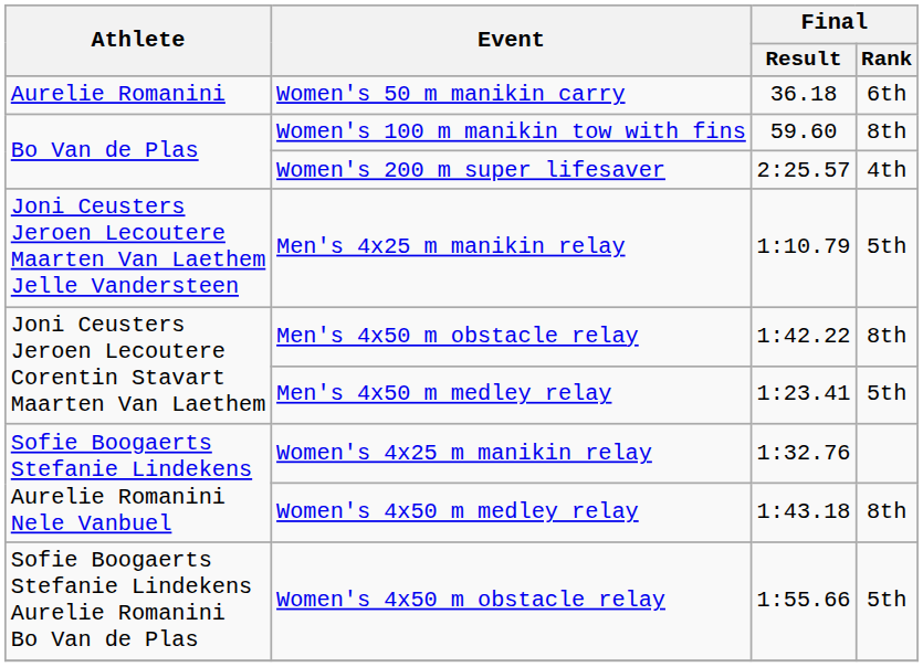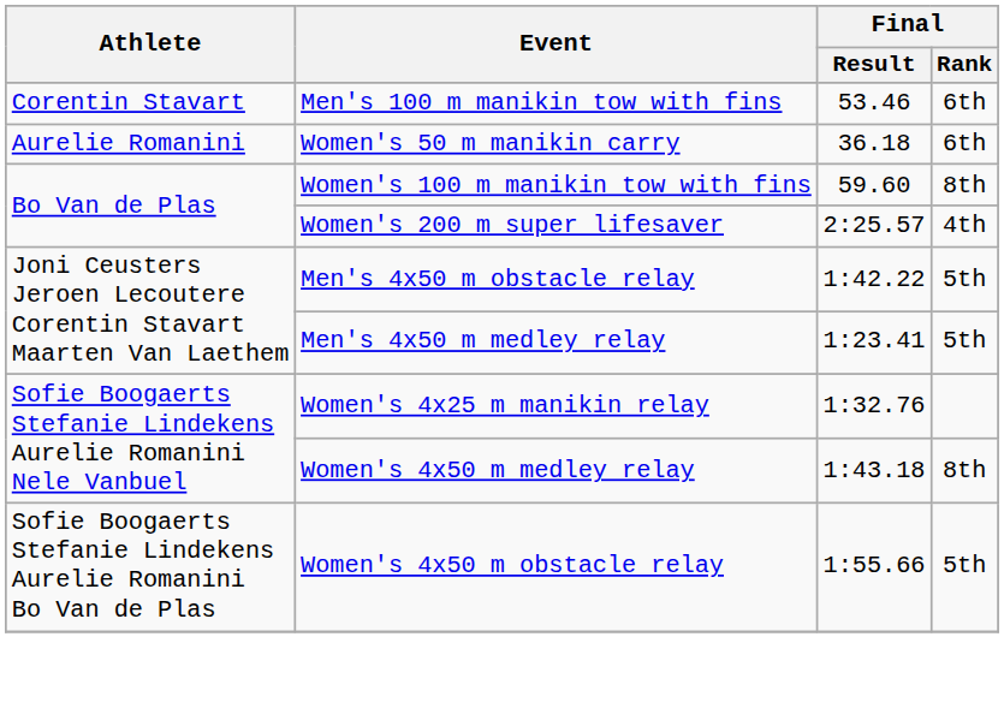+ row: Corentin Stavart | Men's 100 m manikin tow with fins | 53.46 | 6th
- row: Joni Ceusters Jeroen Lecoutere Maarten Van Laethem Jelle Vandersteen | Men's 4x25 m manikin relay | 1:10.79 | 5th
Men's 4x50 m obstacle relay | Final / Rank: 8th -> 5th
